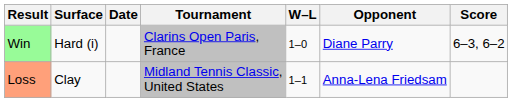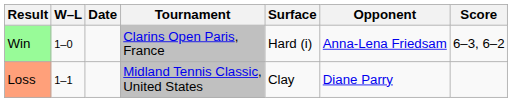columns swapped: W–L <-> Surface
Win | Opponent: Diane Parry -> Anna-Lena Friedsam
Loss | Opponent: Anna-Lena Friedsam -> Diane Parry
